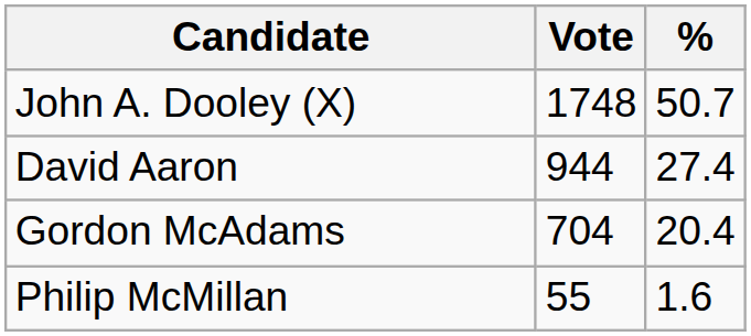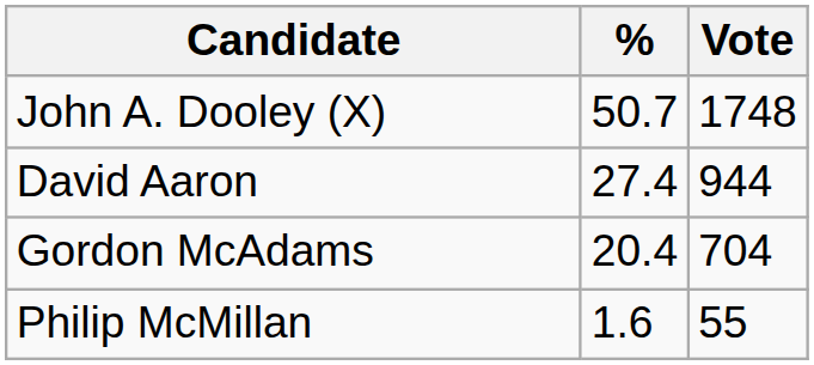columns swapped: Vote <-> %
